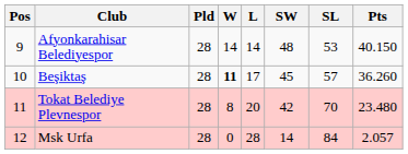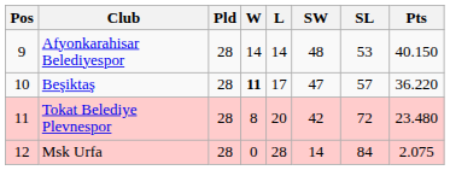Beşiktaş | SW: 45 -> 47
Beşiktaş | Pts: 36.260 -> 36.220
Tokat Belediye Plevnespor | SL: 70 -> 72
Msk Urfa | Pts: 2.057 -> 2.075
